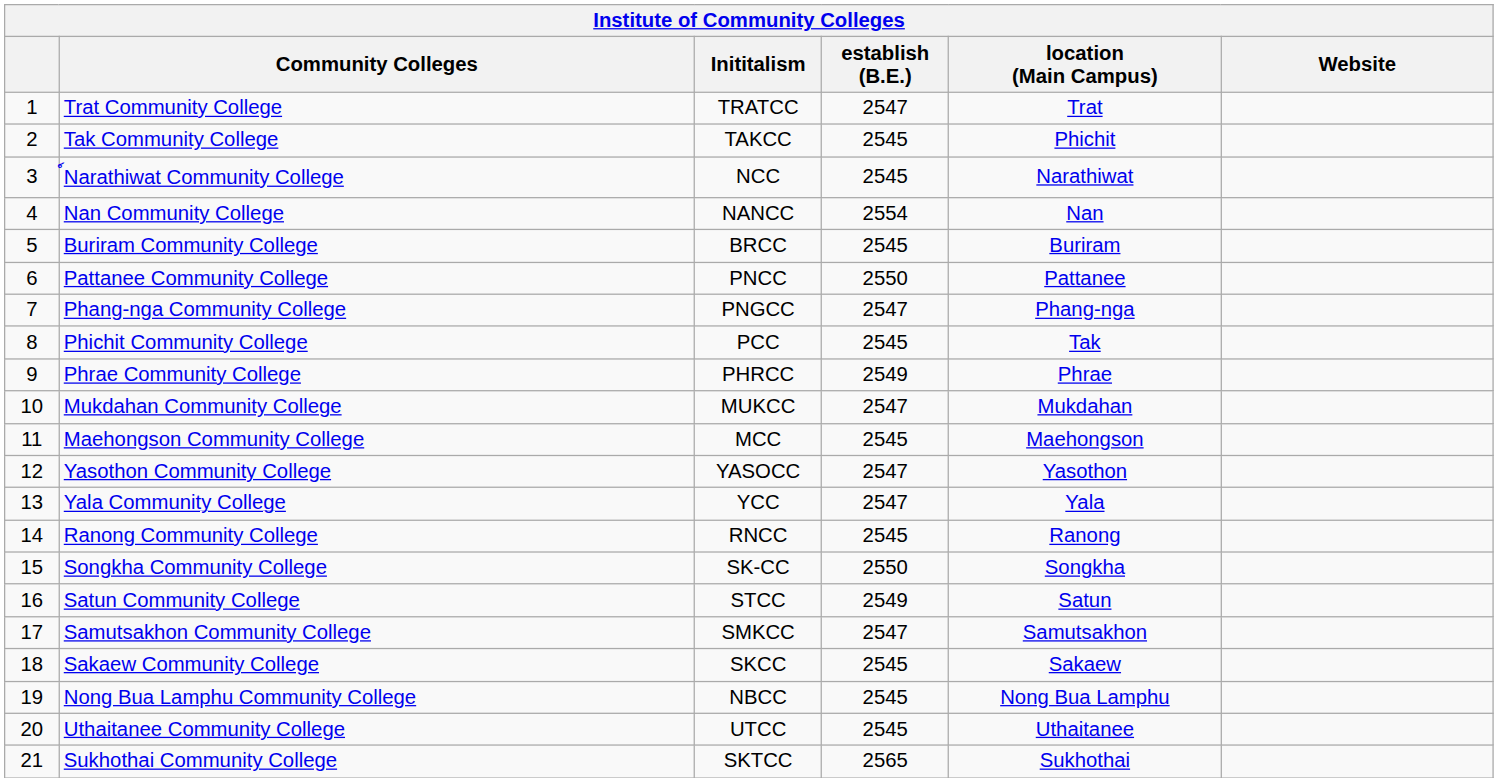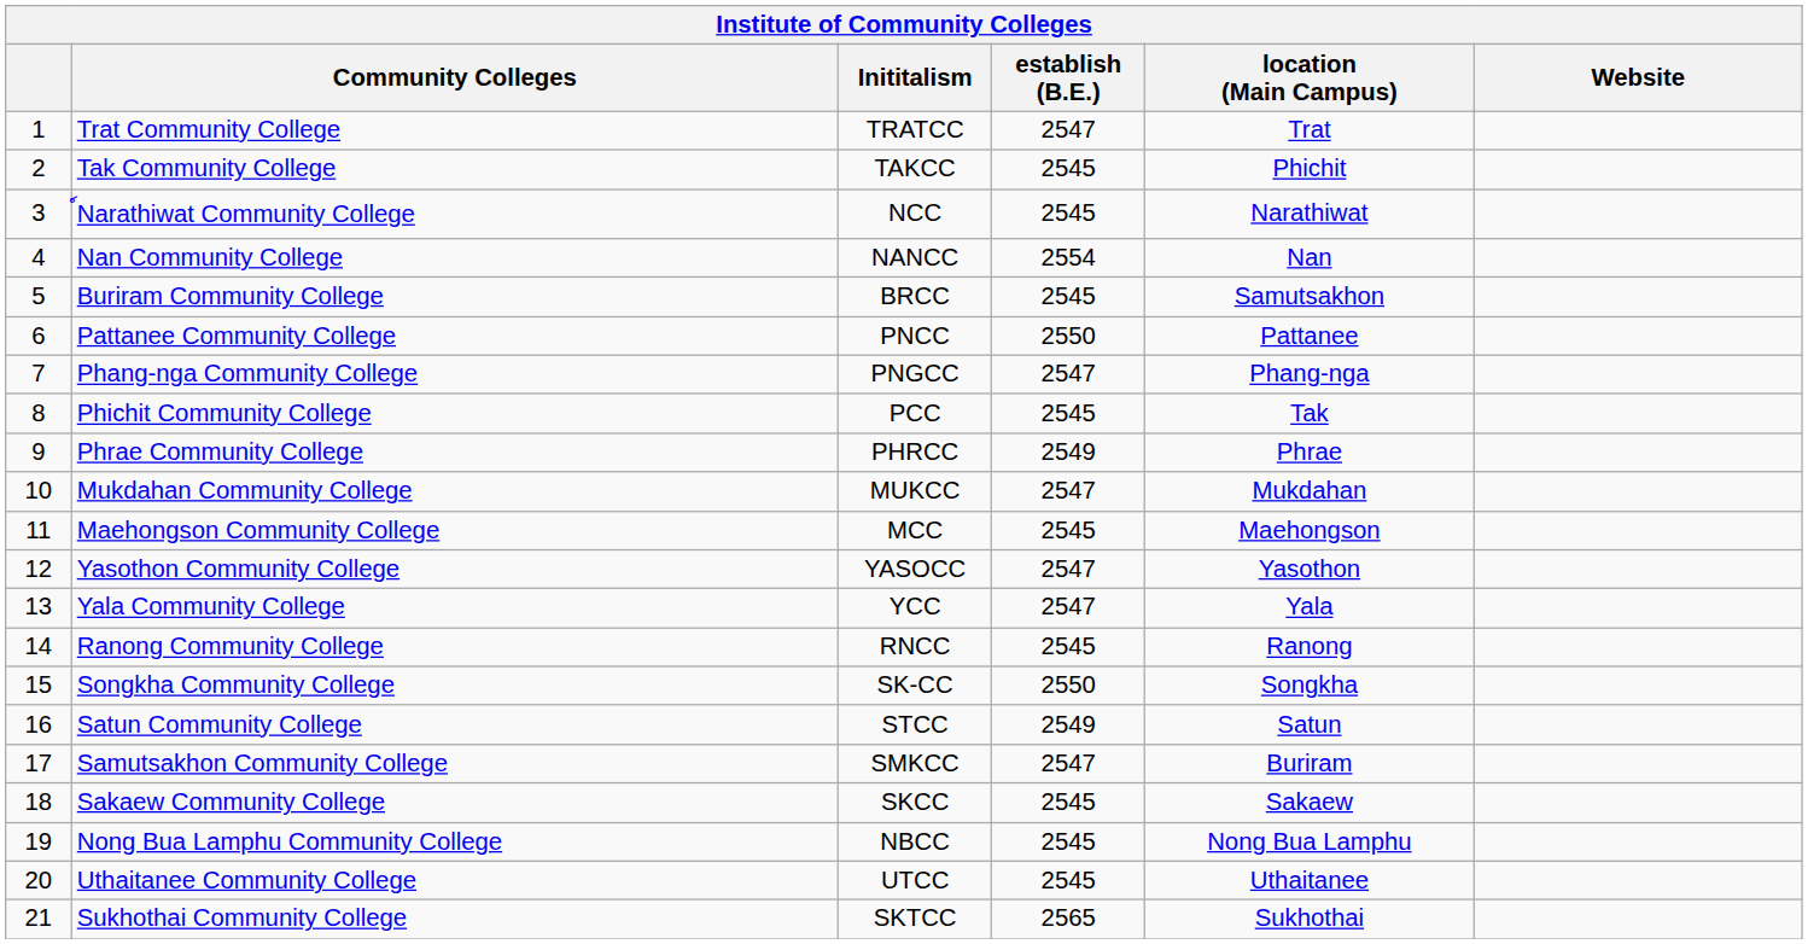Buriram Community College | location (Main Campus): Buriram -> Samutsakhon
Samutsakhon Community College | location (Main Campus): Samutsakhon -> Buriram
